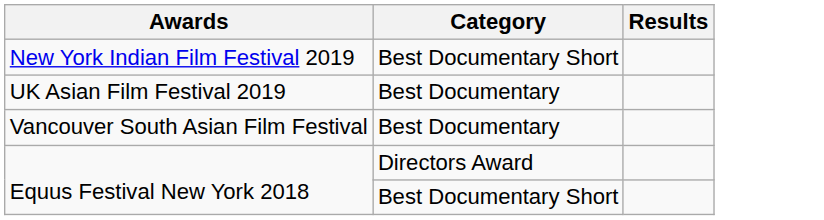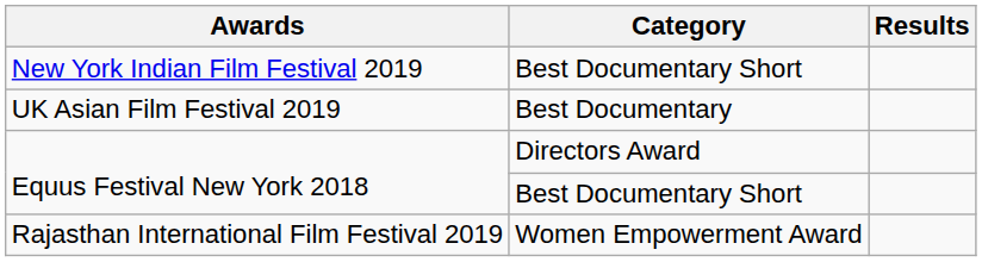- row: Vancouver South Asian Film Festival | Best Documentary
+ row: Rajasthan International Film Festival 2019 | Women Empowerment Award
